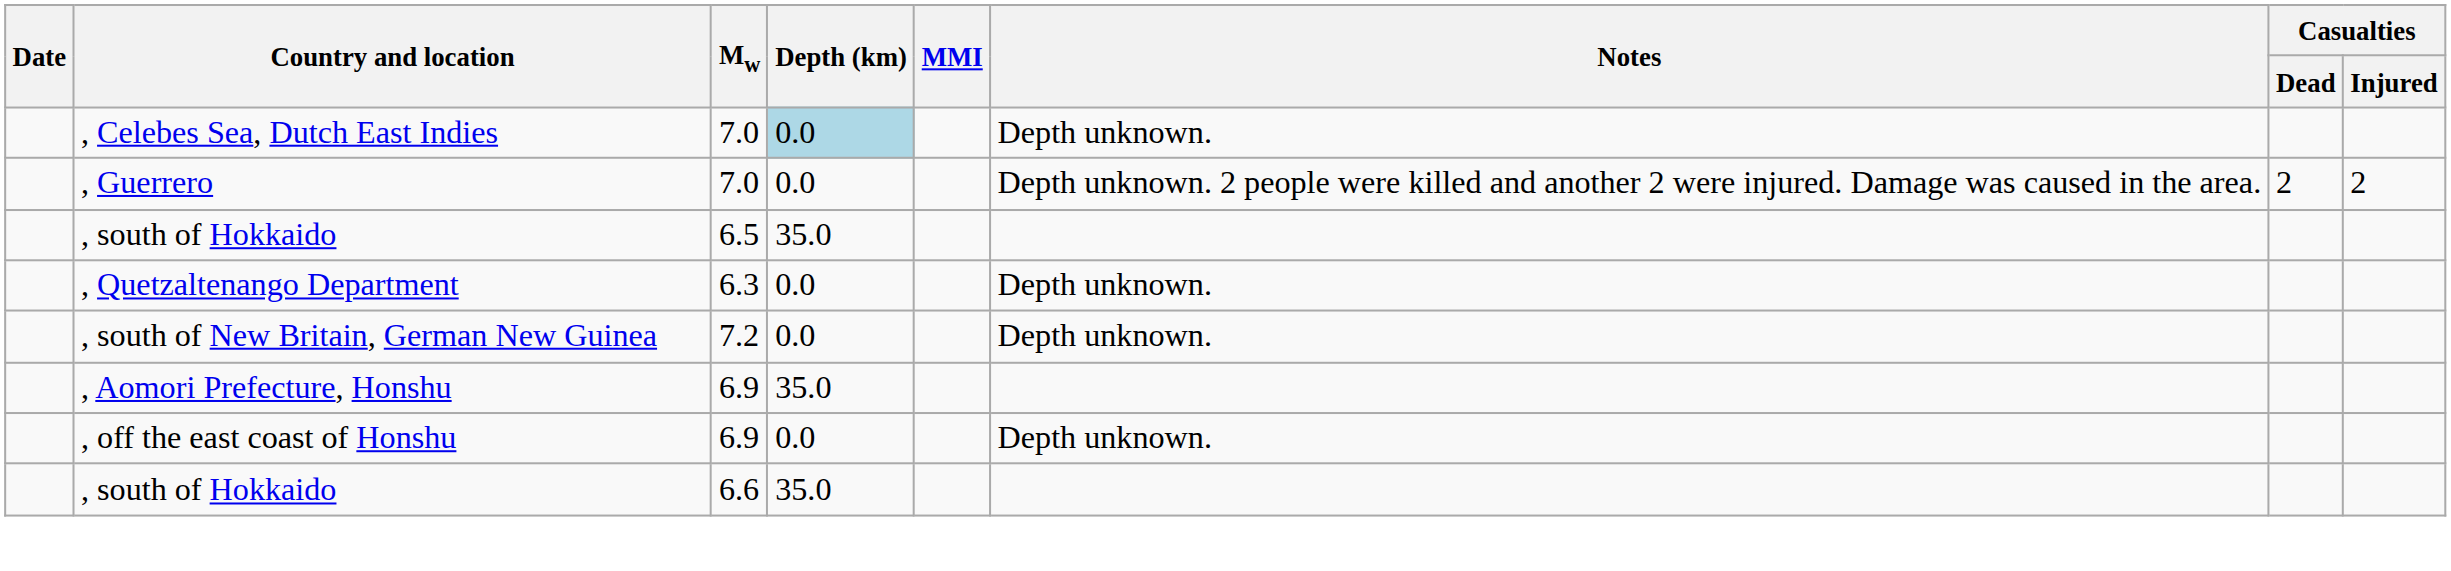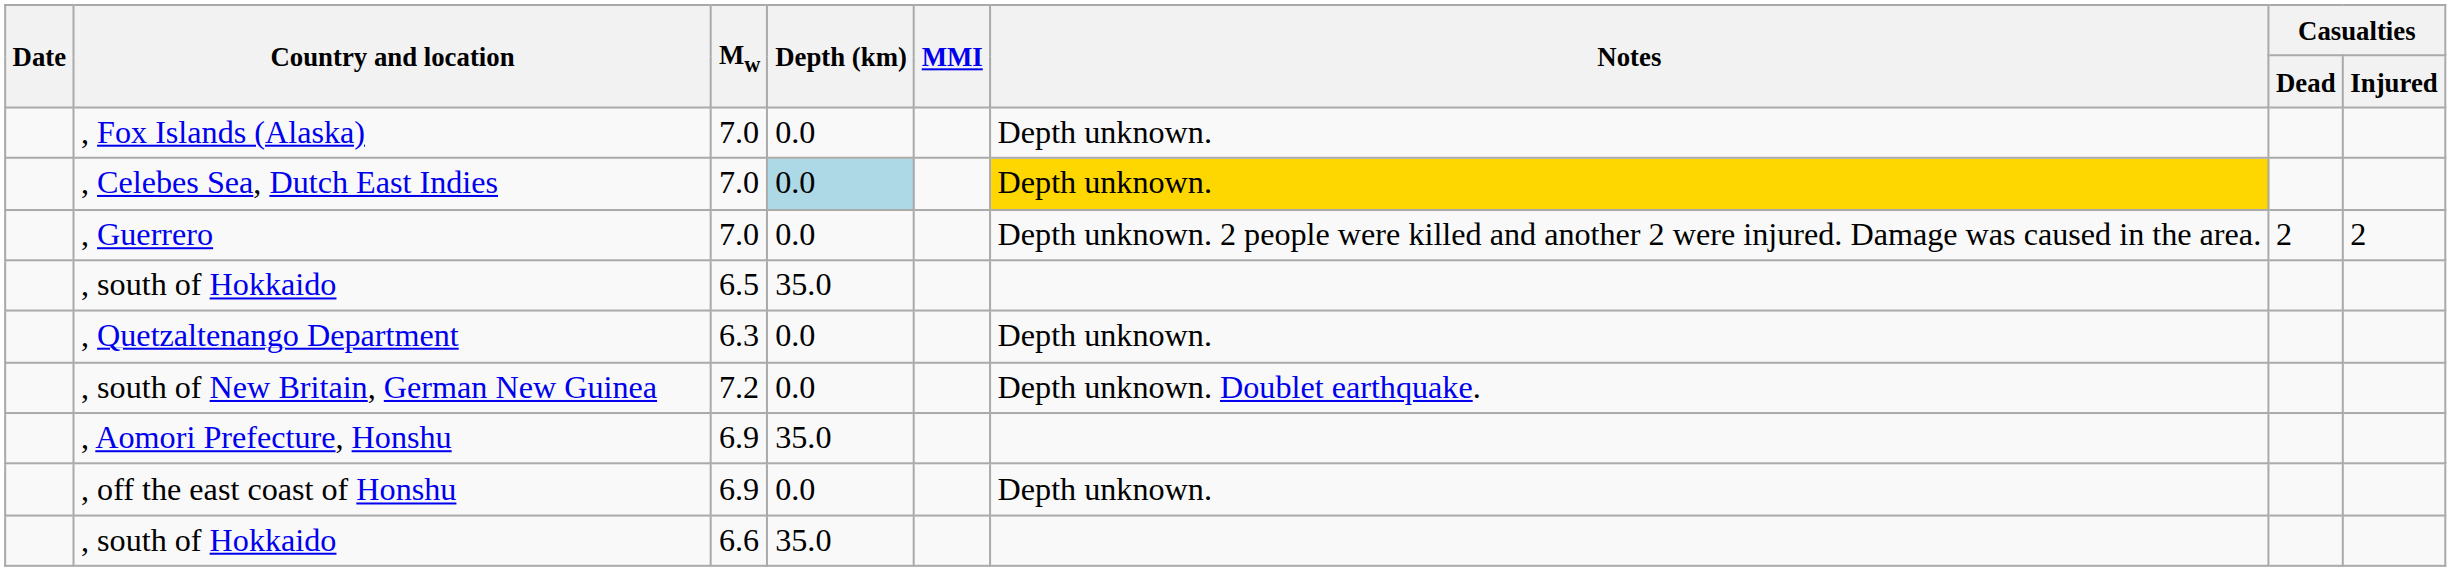+ row: , Fox Islands (Alaska) | 7.0 | 0.0 | Depth unknown.
, Celebes Sea, Dutch East Indies | Notes: no background -> gold background
, south of New Britain, German New Guinea | Notes: Depth unknown. -> Depth unknown. Doublet earthquake.
